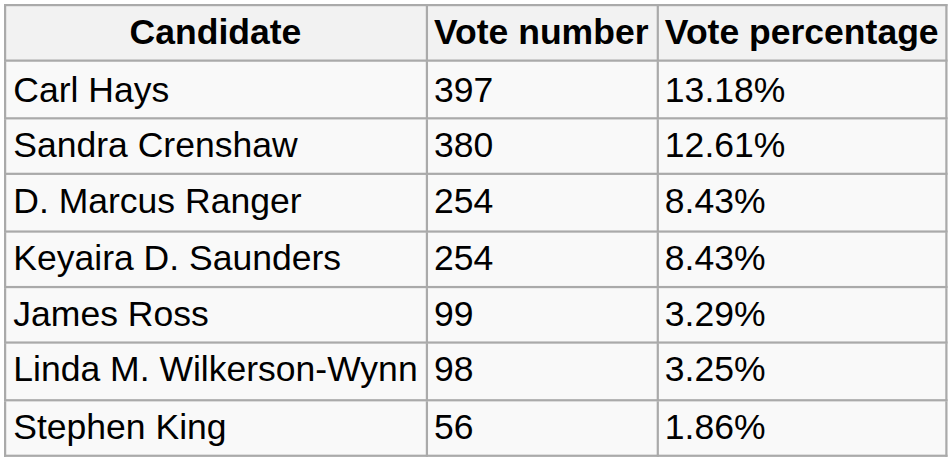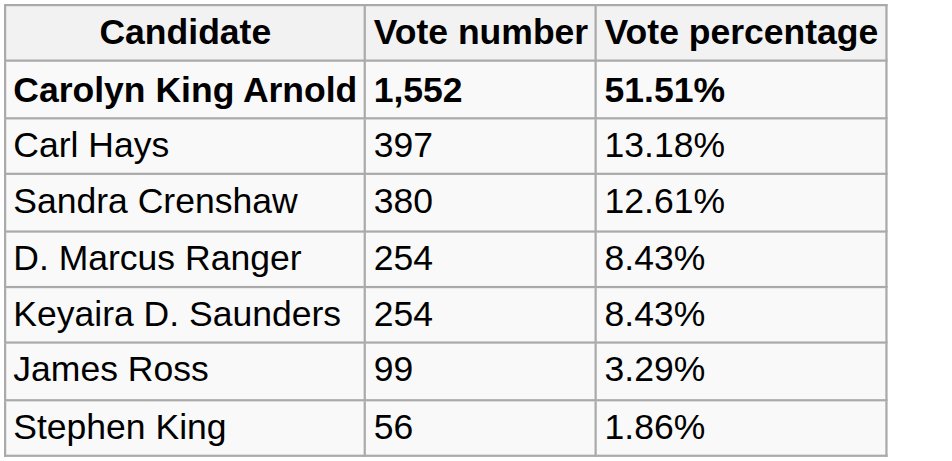+ row: Carolyn King Arnold | 1,552 | 51.51%
- row: Linda M. Wilkerson-Wynn | 98 | 3.25%
